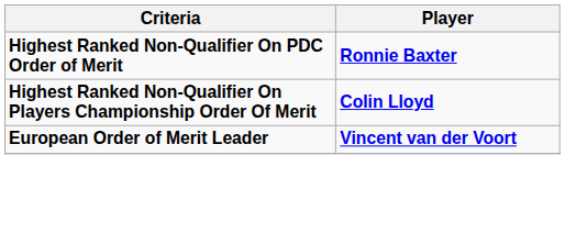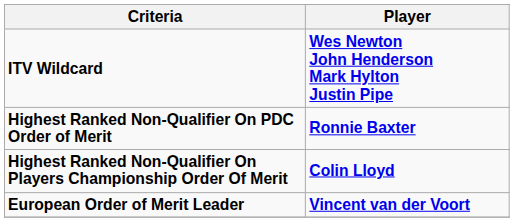+ row: ITV Wildcard | Wes Newton John Henderson Mark Hylton Justin Pipe
